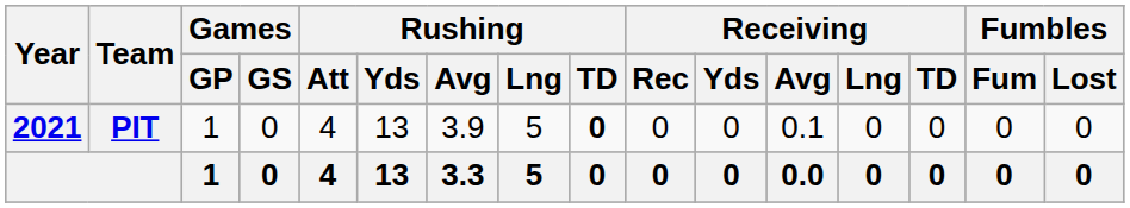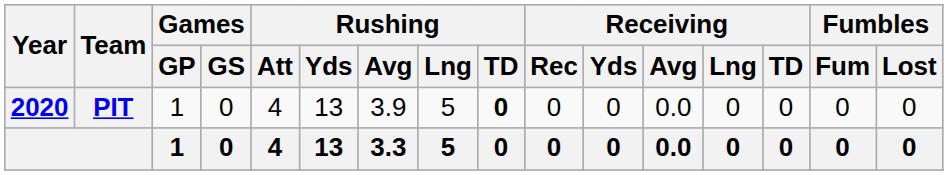PIT | Year: 2021 -> 2020
PIT | Receiving / Avg: 0.1 -> 0.0
